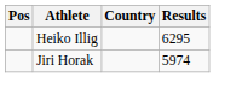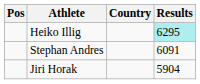Heiko Illig | Results: no background -> paleturquoise background
+ row: Stephan Andres | 6091
Jiri Horak | Results: 5974 -> 5904
